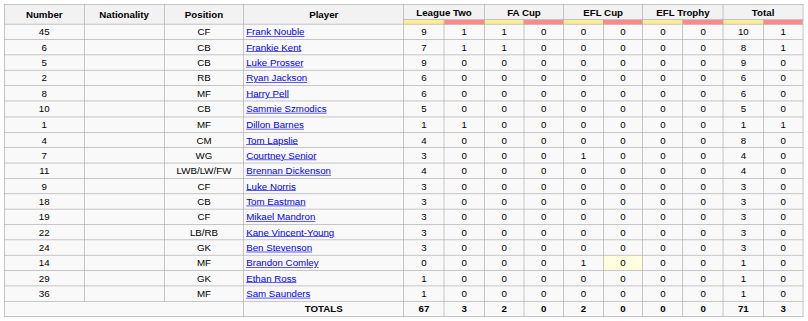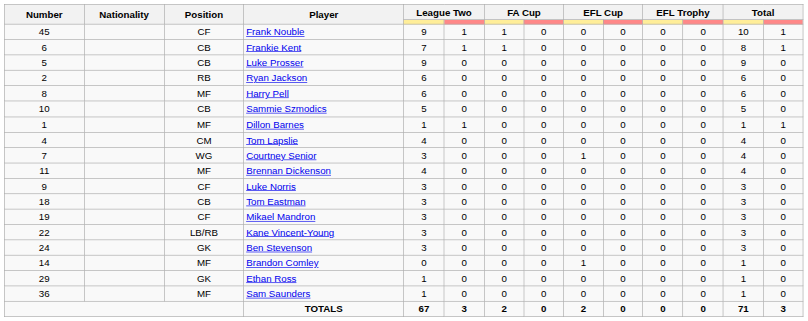Tom Lapslie | column 13: 8 -> 4
Brennan Dickenson | Position: LWB/LW/FW -> MF
Brandon Comley | column 10: lightyellow background -> no background
